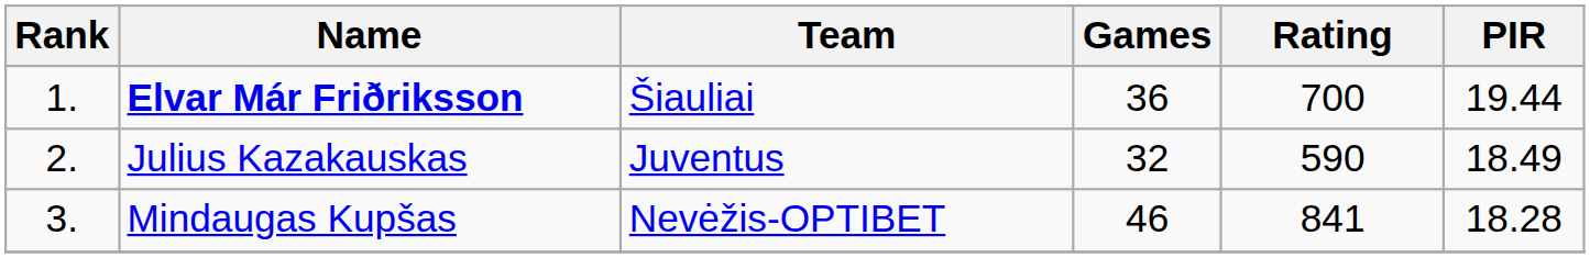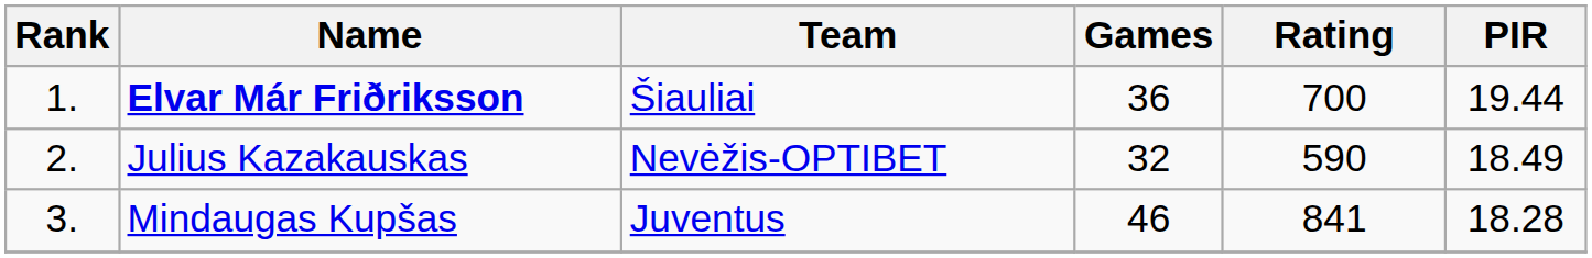Julius Kazakauskas | Team: Juventus -> Nevėžis-OPTIBET
Mindaugas Kupšas | Team: Nevėžis-OPTIBET -> Juventus
